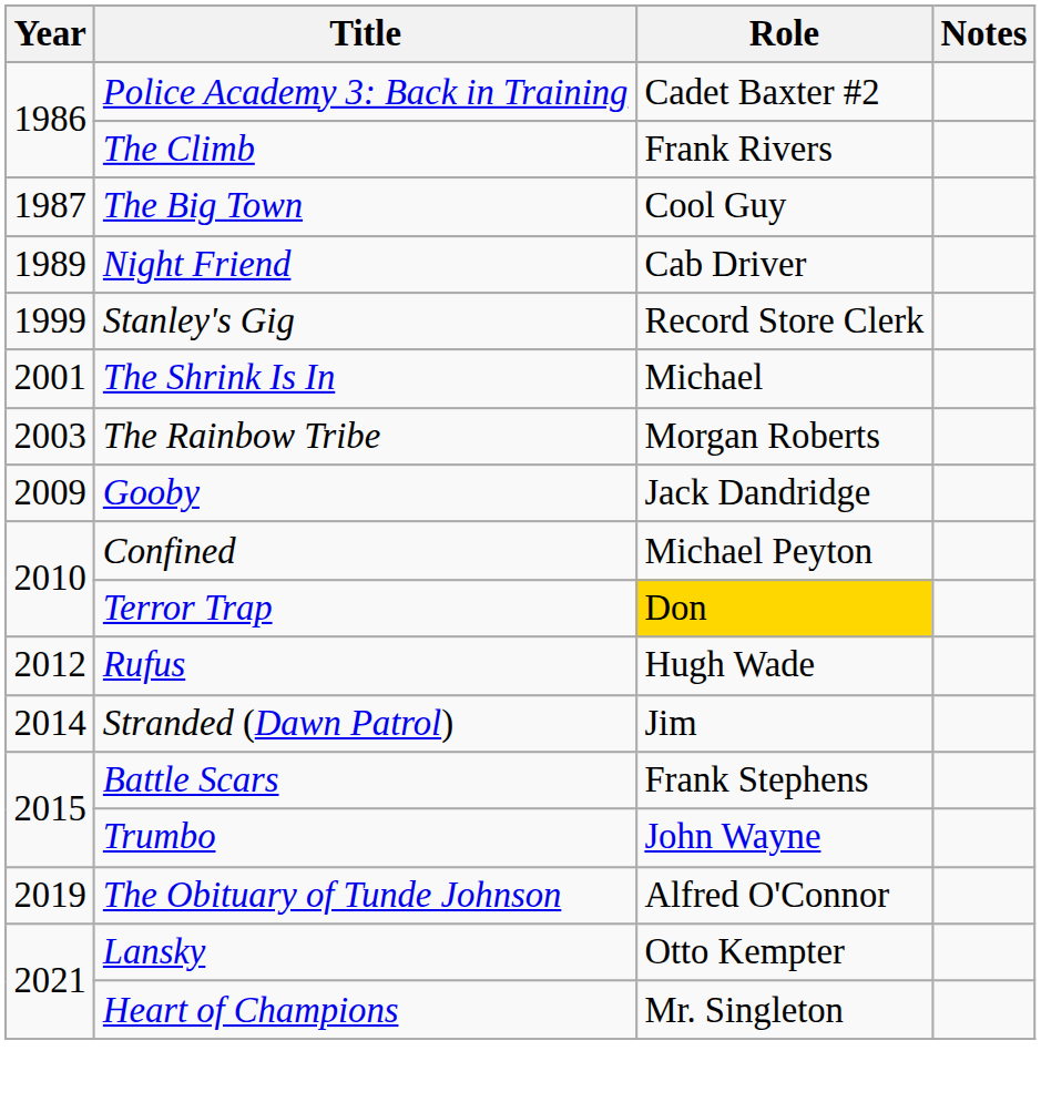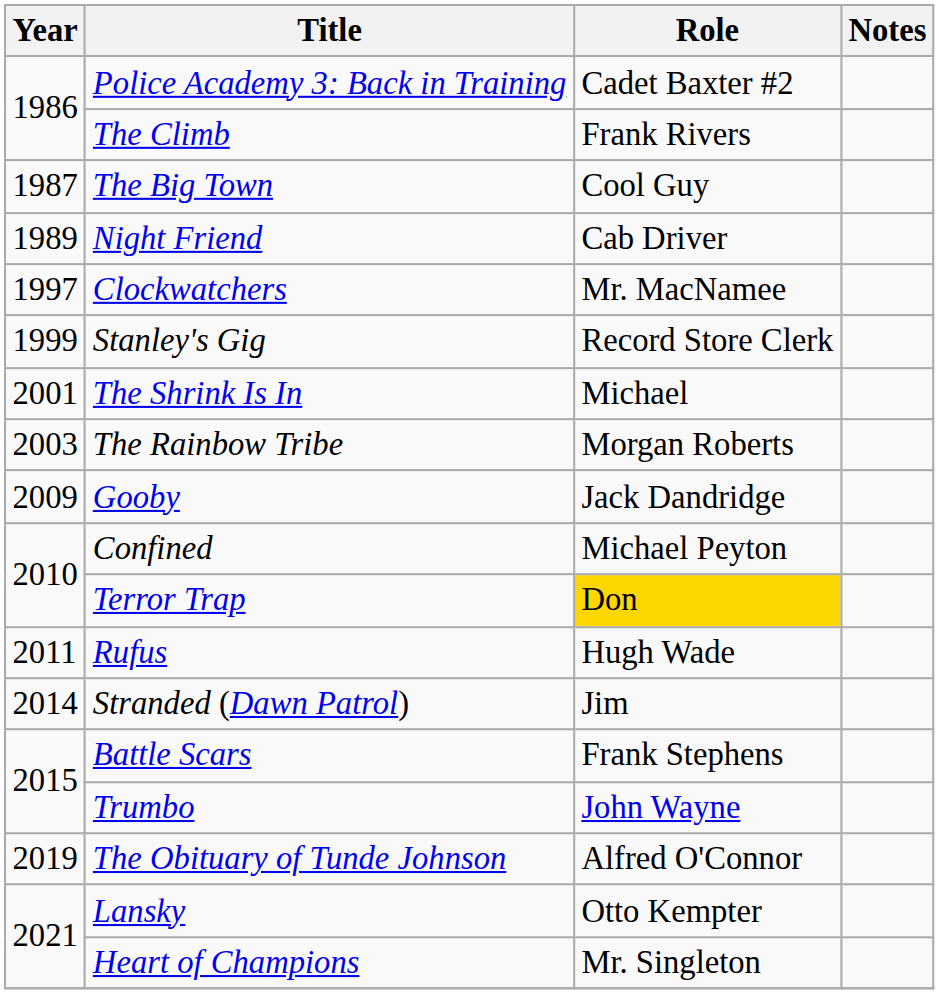+ row: 1997 | Clockwatchers | Mr. MacNamee
Rufus | Year: 2012 -> 2011
